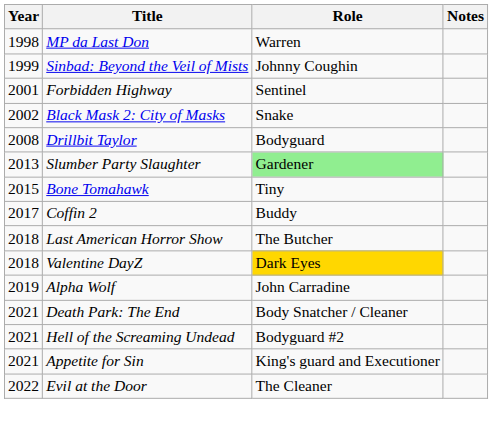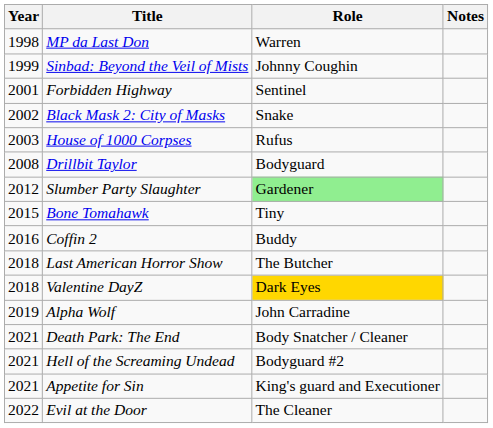+ row: 2003 | House of 1000 Corpses | Rufus
Slumber Party Slaughter | Year: 2013 -> 2012
Coffin 2 | Year: 2017 -> 2016
